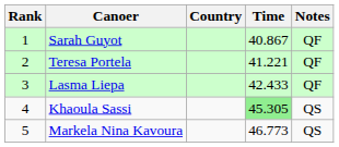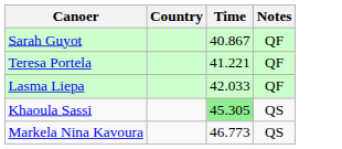- column: Rank | 1 | 2 | 3 | 4 | 5
Lasma Liepa | Time: 42.433 -> 42.033
